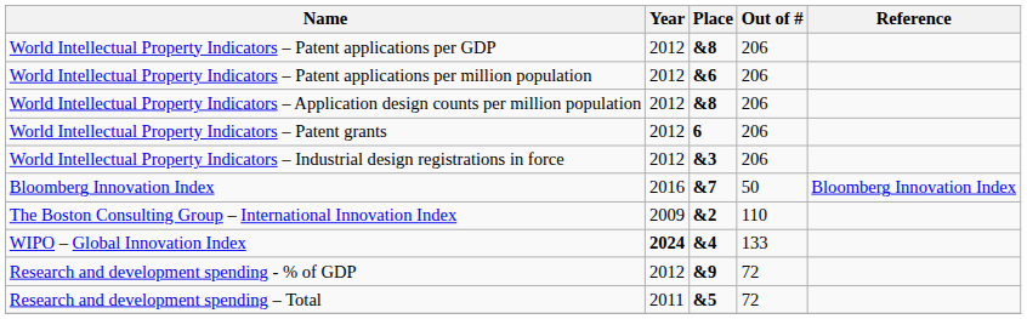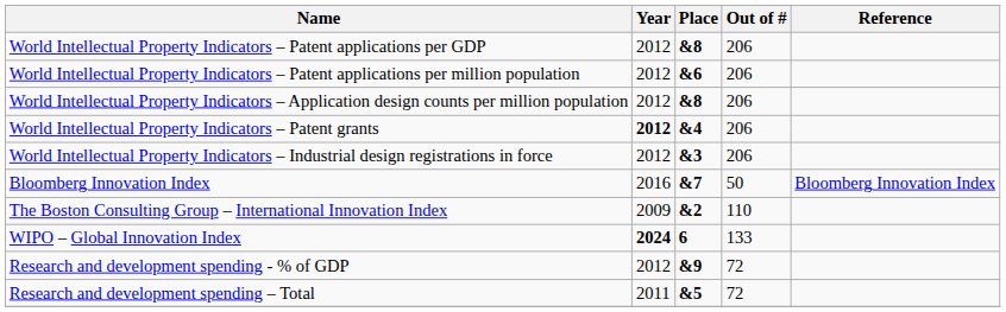World Intellectual Property Indicators – Patent grants | Year: normal -> bold
World Intellectual Property Indicators – Patent grants | Place: 6 -> &4
WIPO – Global Innovation Index | Place: &4 -> 6
